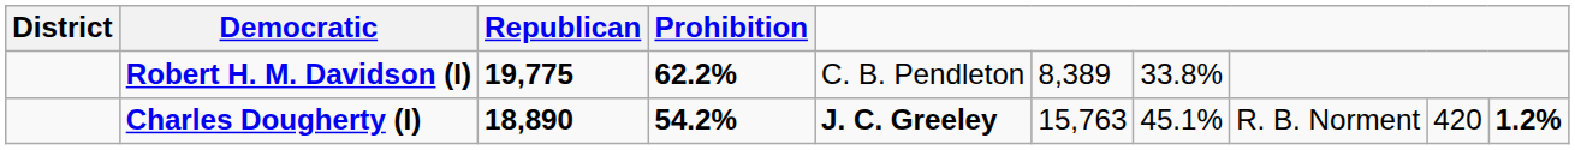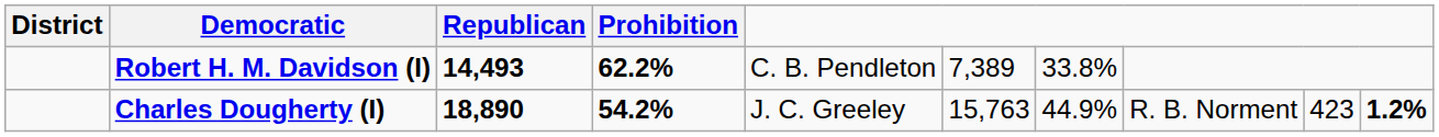Robert H. M. Davidson (I) | Republican: 19,775 -> 14,493
Robert H. M. Davidson (I) | column 6: 8,389 -> 7,389
Charles Dougherty (I) | column 5: bold -> normal
Charles Dougherty (I) | column 7: 45.1% -> 44.9%
Charles Dougherty (I) | column 9: 420 -> 423
